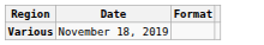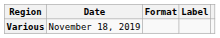+ column: Label
